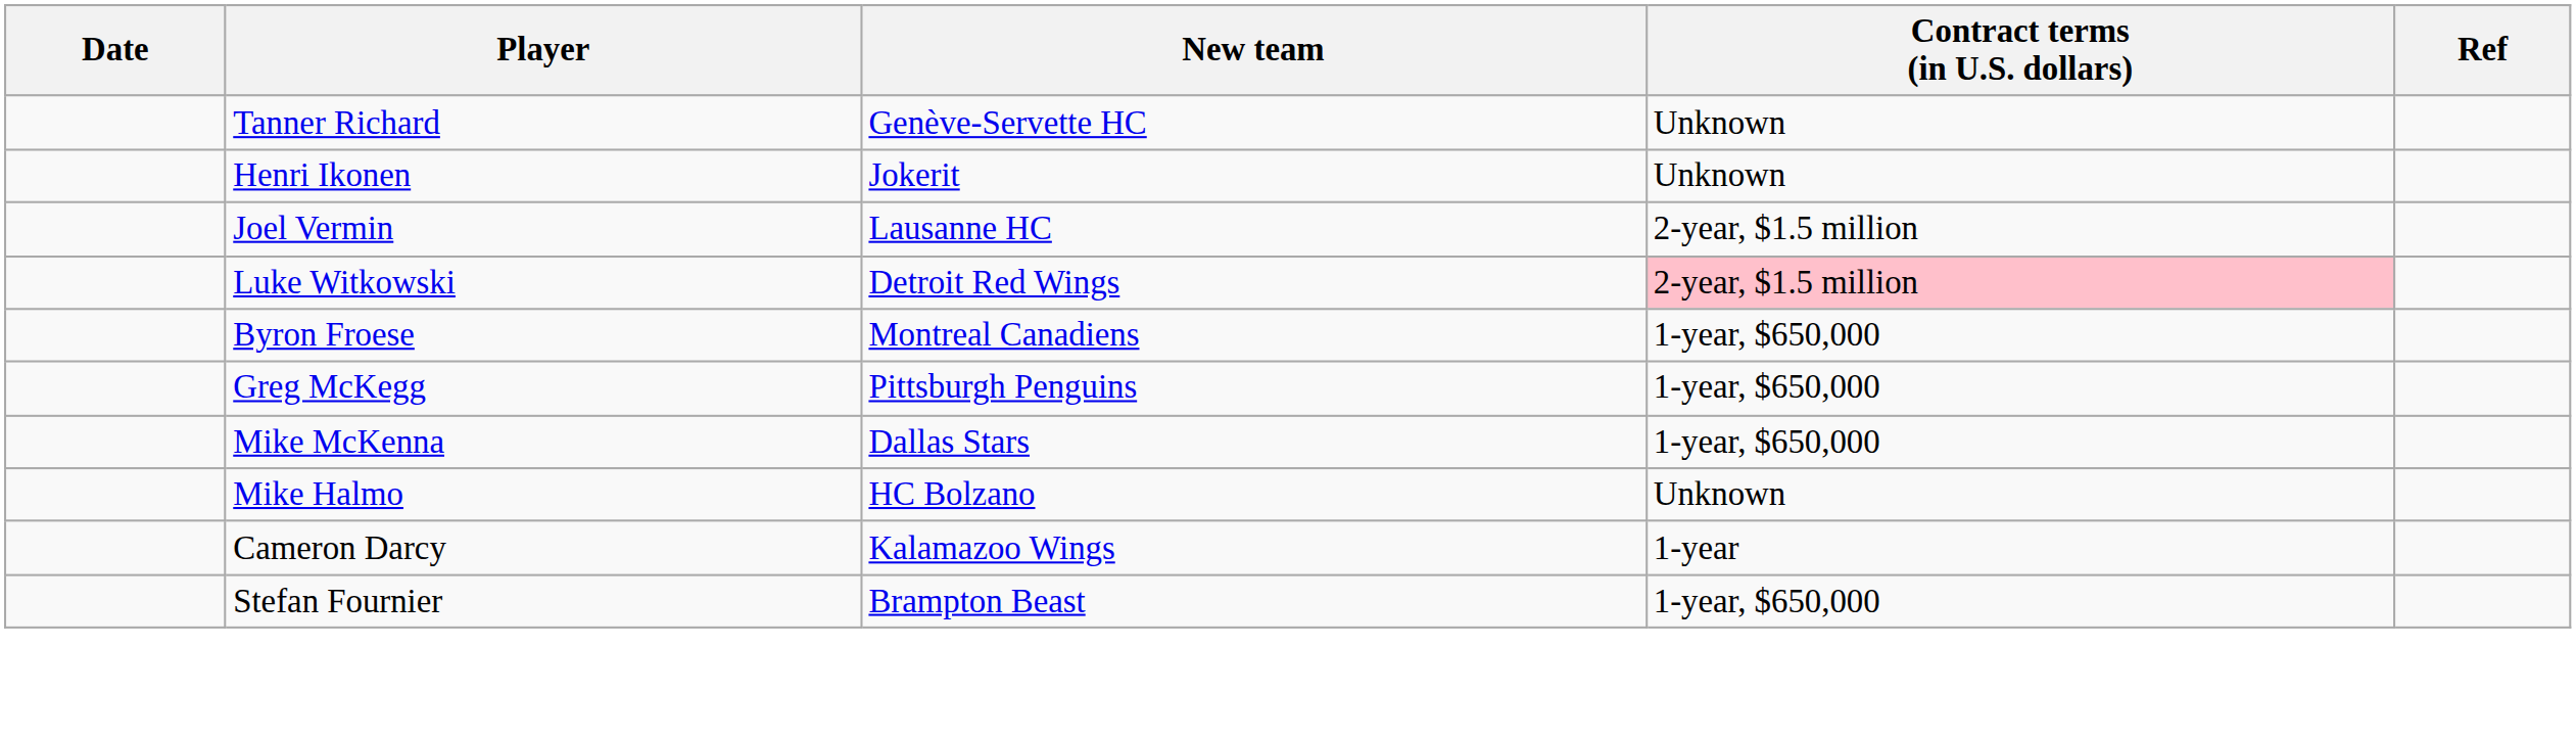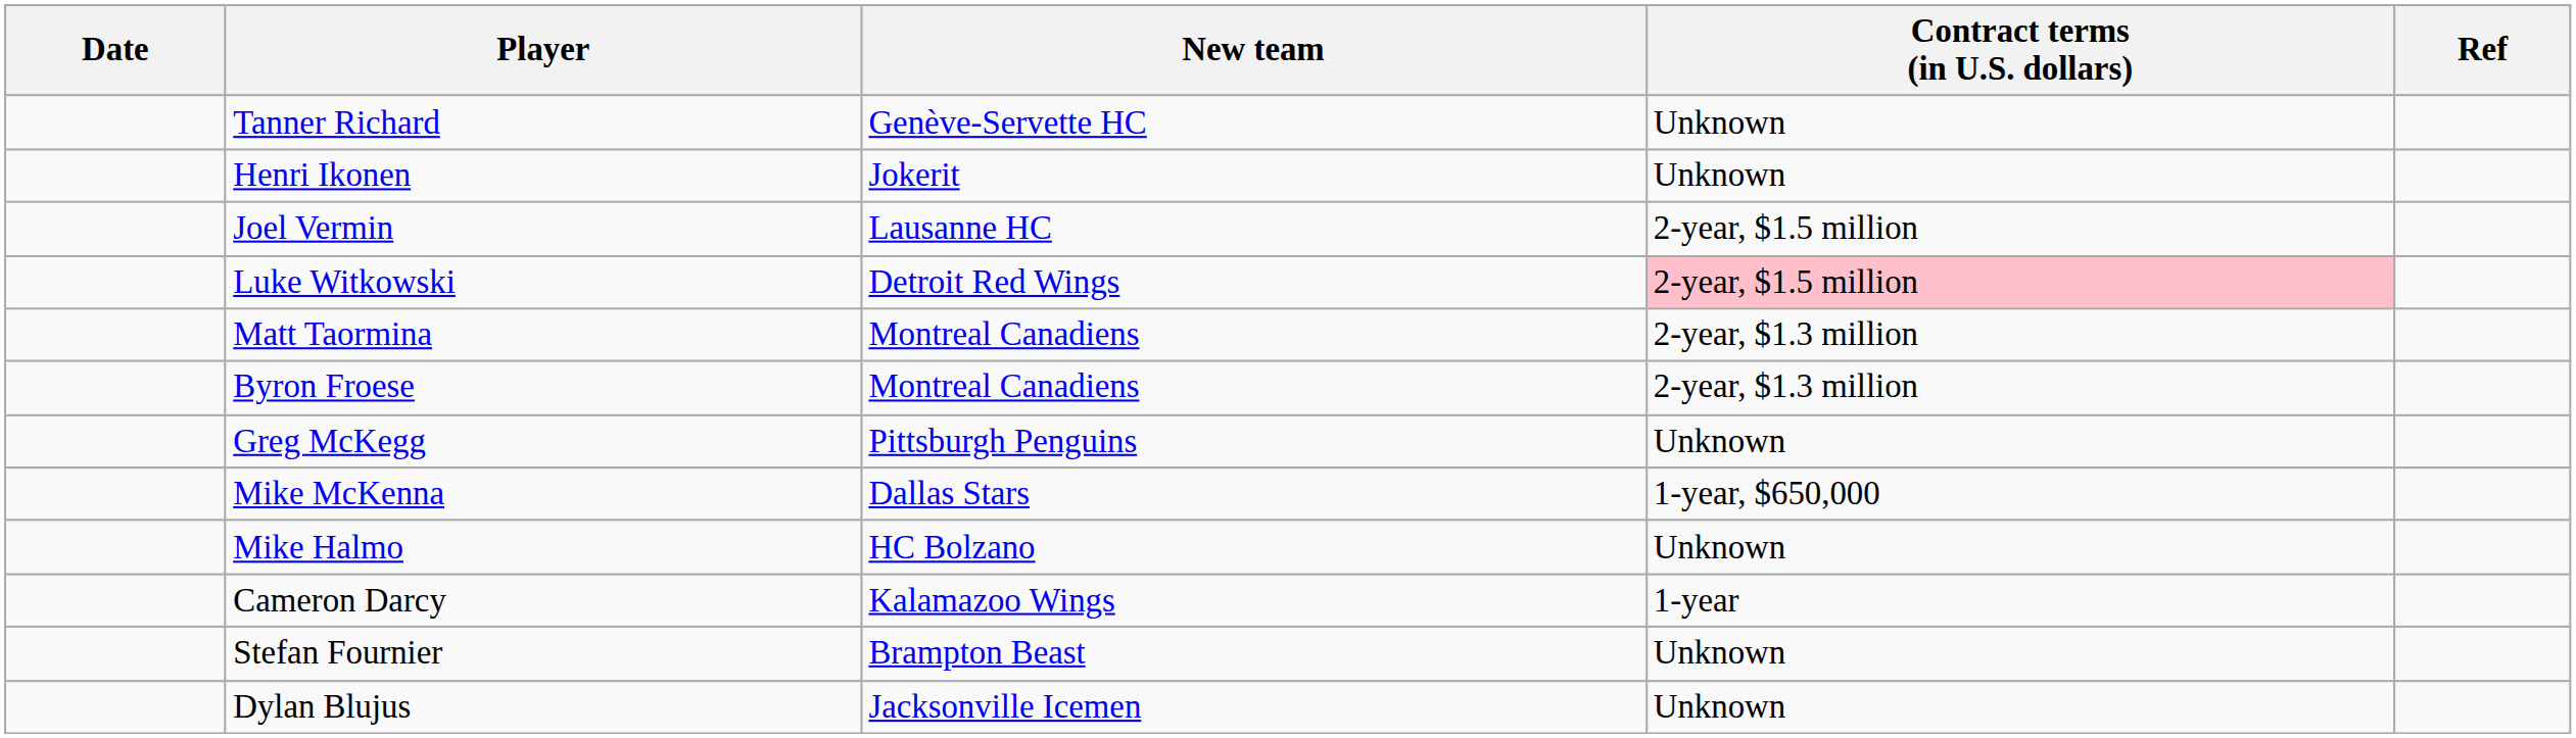+ row: Matt Taormina | Montreal Canadiens | 2-year, $1.3 million
Byron Froese | Contract terms (in U.S. dollars): 1-year, $650,000 -> 2-year, $1.3 million
Greg McKegg | Contract terms (in U.S. dollars): 1-year, $650,000 -> Unknown
Stefan Fournier | Contract terms (in U.S. dollars): 1-year, $650,000 -> Unknown
+ row: Dylan Blujus | Jacksonville Icemen | Unknown
